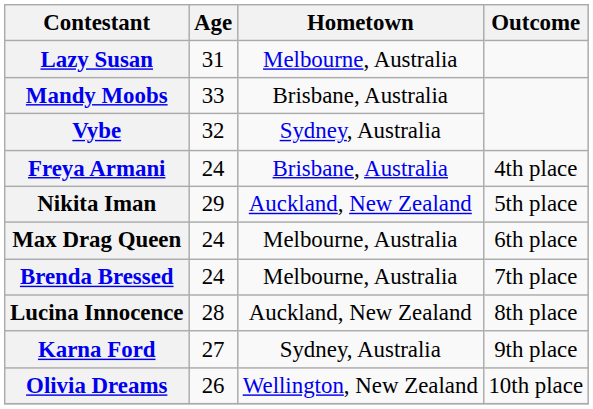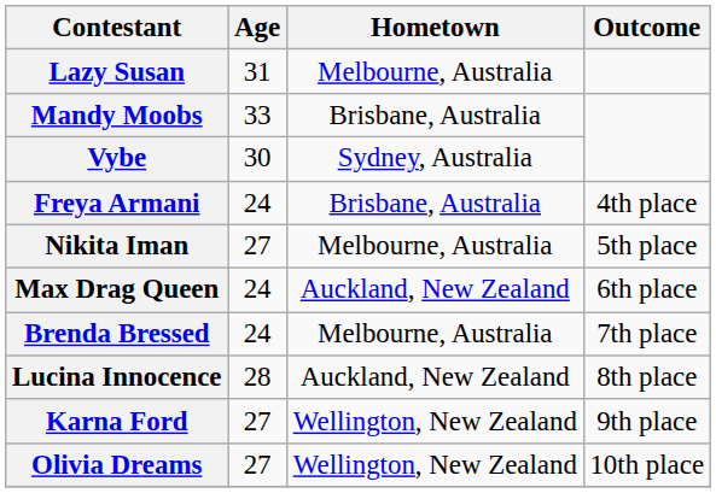Vybe | Age: 32 -> 30
Nikita Iman | Age: 29 -> 27
Nikita Iman | Hometown: Auckland, New Zealand -> Melbourne, Australia
Max Drag Queen | Hometown: Melbourne, Australia -> Auckland, New Zealand
Karna Ford | Hometown: Sydney, Australia -> Wellington, New Zealand
Olivia Dreams | Age: 26 -> 27
